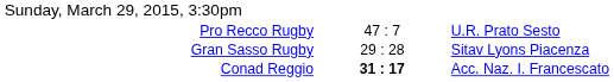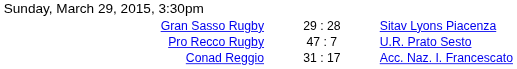rows swapped: Gran Sasso Rugby <-> Pro Recco Rugby
Conad Reggio | column 2: bold -> normal
